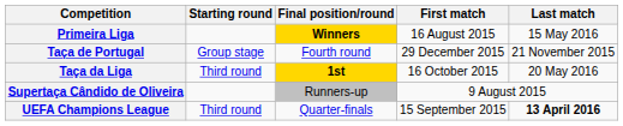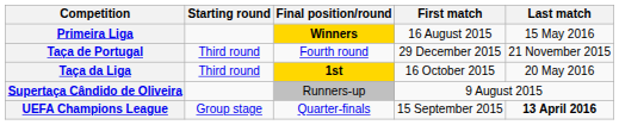Taça de Portugal | Starting round: Group stage -> Third round
UEFA Champions League | Starting round: Third round -> Group stage
